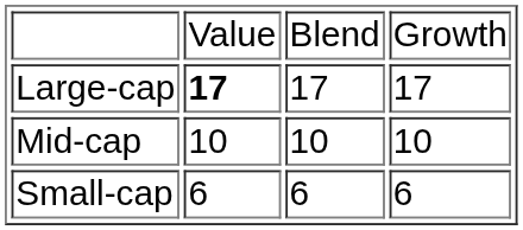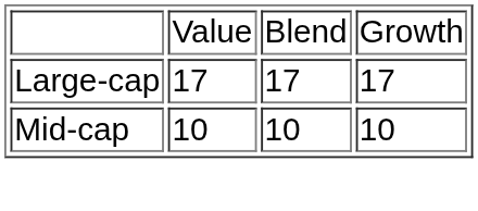Large-cap | column 2: bold -> normal
- row: Small-cap | 6 | 6 | 6
